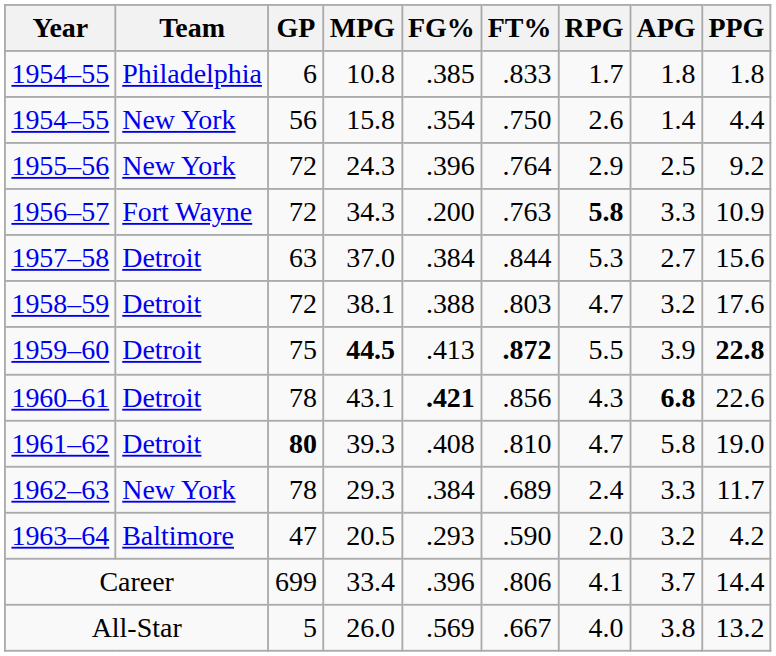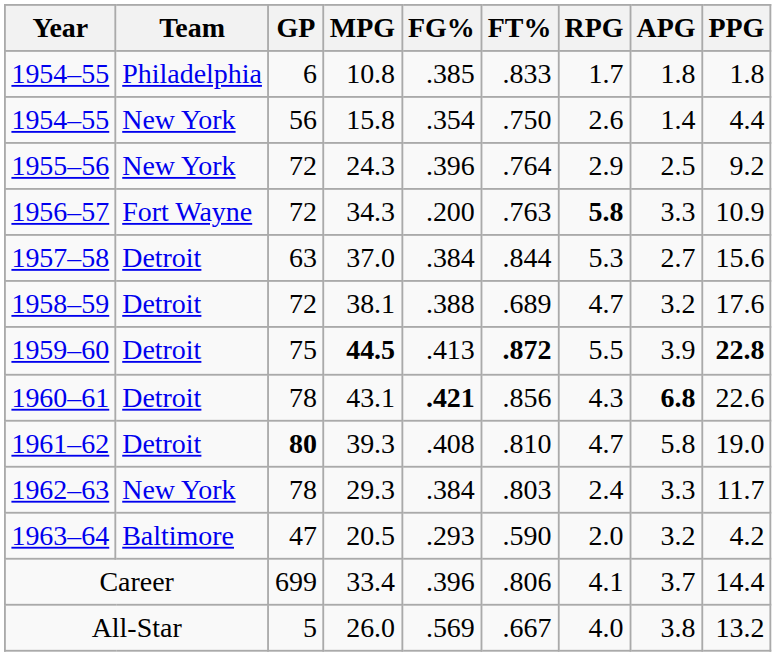38.1 | FT%: .803 -> .689
29.3 | FT%: .689 -> .803
